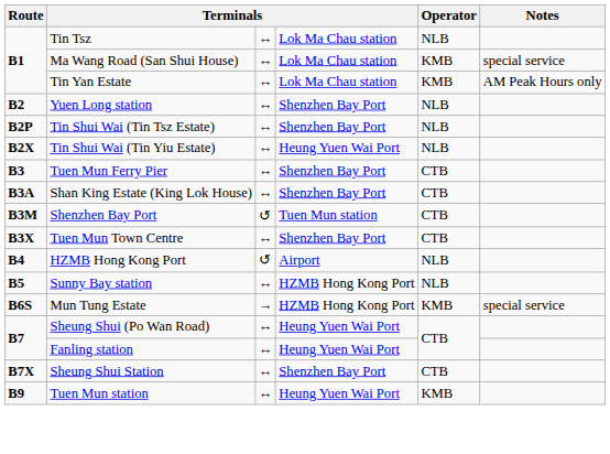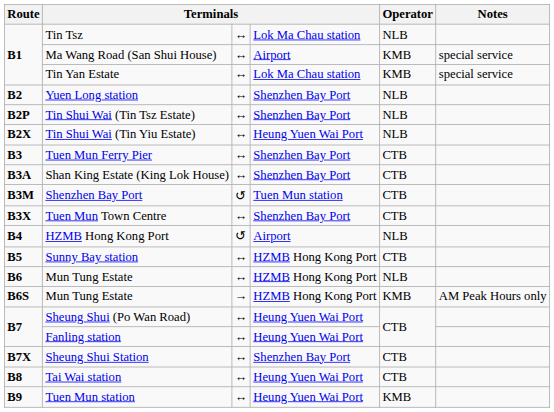Ma Wang Road (San Shui House) | column 4: Lok Ma Chau station -> Airport
Tin Yan Estate | Notes: AM Peak Hours only -> special service
Sunny Bay station | Operator: NLB -> CTB
+ row: B6 | Mun Tung Estate | ↔ | HZMB Hong Kong Port | NLB
B6S / Mun Tung Estate | Notes: special service -> AM Peak Hours only
+ row: B8 | Tai Wai station | ↔ | Heung Yuen Wai Port | CTB
